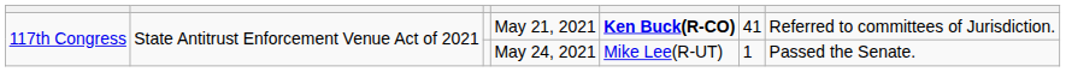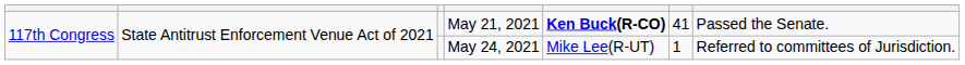May 21, 2021 | column 7: Referred to committees of Jurisdiction. -> Passed the Senate.
May 24, 2021 | column 7: Passed the Senate. -> Referred to committees of Jurisdiction.
